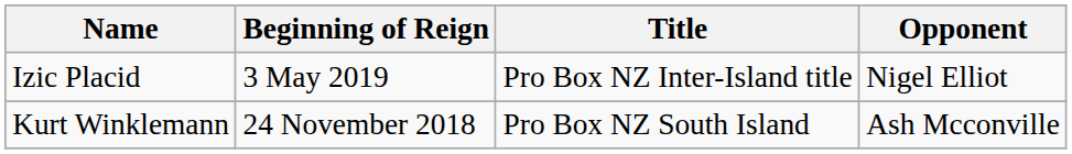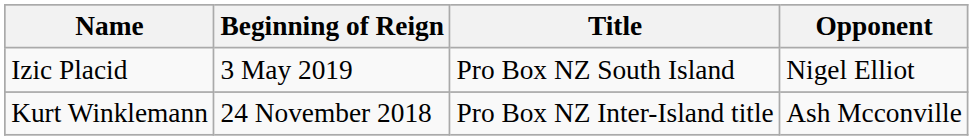Izic Placid | Title: Pro Box NZ Inter-Island title -> Pro Box NZ South Island
Kurt Winklemann | Title: Pro Box NZ South Island -> Pro Box NZ Inter-Island title
